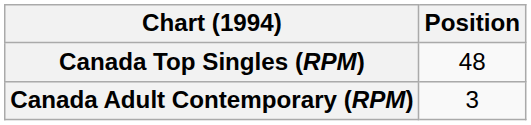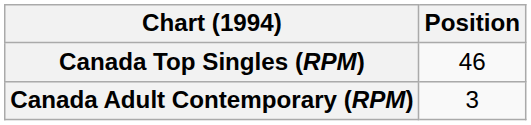Canada Top Singles (RPM) | Position: 48 -> 46
